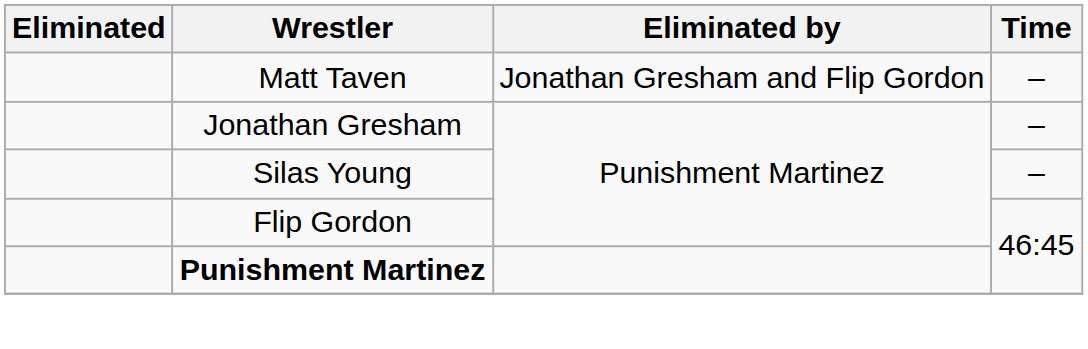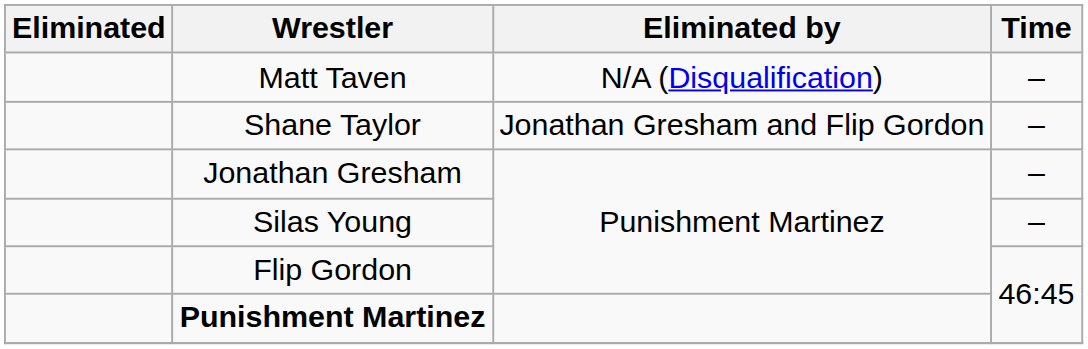Matt Taven | Eliminated by: Jonathan Gresham and Flip Gordon -> N/A (Disqualification)
+ row: Shane Taylor | Jonathan Gresham and Flip Gordon | –
